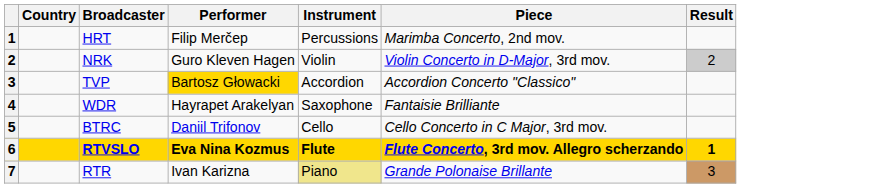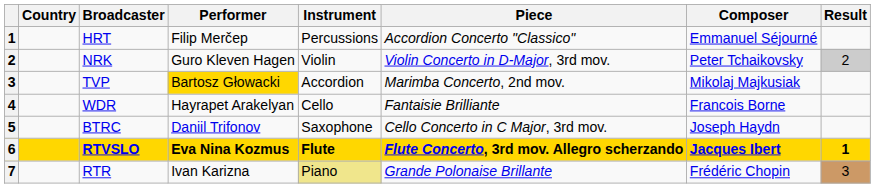+ column: Composer | Emmanuel Séjourné | Peter Tchaikovsky | Mikolaj Majkusiak | Francois Borne | Joseph Haydn | Jacques Ibert | Frédéric Chopin
HRT | Piece: Marimba Concerto, 2nd mov. -> Accordion Concerto "Classico"
TVP | Piece: Accordion Concerto "Classico" -> Marimba Concerto, 2nd mov.
WDR | Instrument: Saxophone -> Cello
BTRC | Instrument: Cello -> Saxophone
